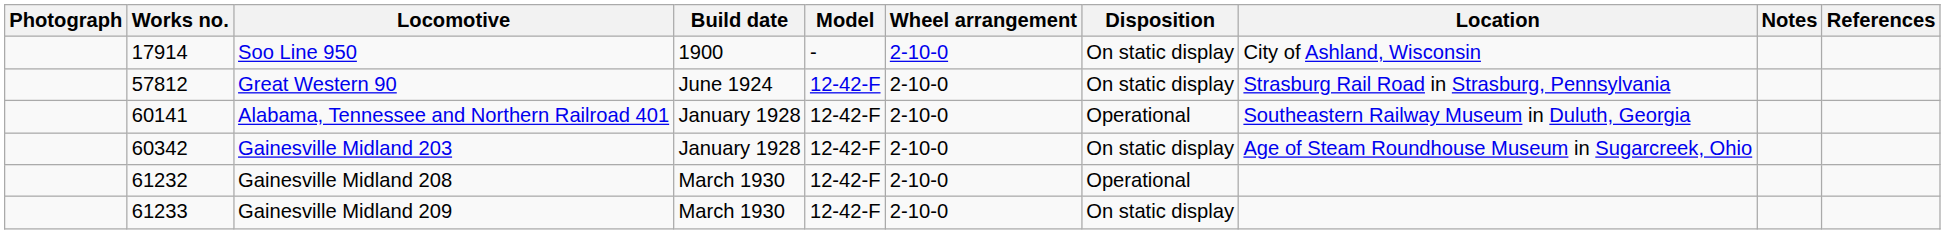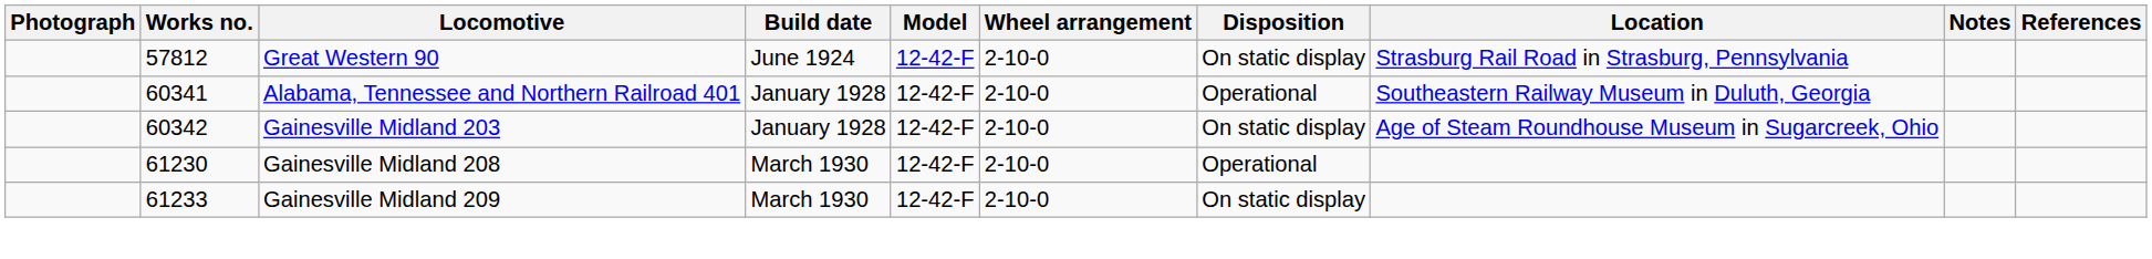- row: 17914 | Soo Line 950 | 1900 | - | 2-10-0 | On static display | City of Ashland, Wisconsin
Alabama, Tennessee and Northern Railroad 401 | Works no.: 60141 -> 60341
Gainesville Midland 208 | Works no.: 61232 -> 61230
